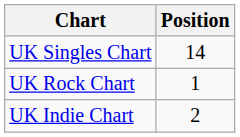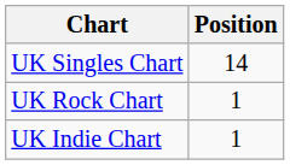UK Indie Chart | Position: 2 -> 1
